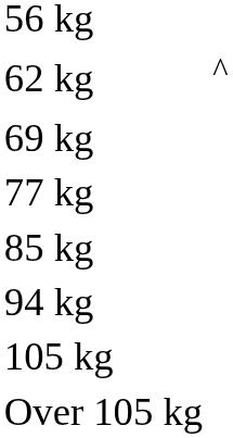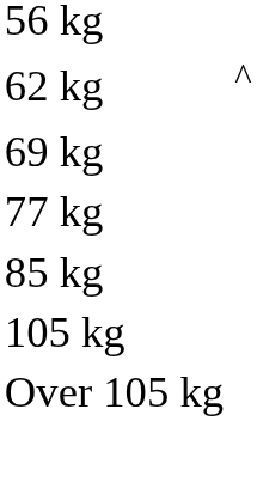- row: 94 kg
